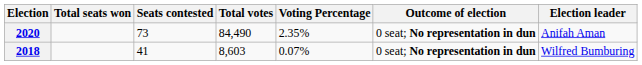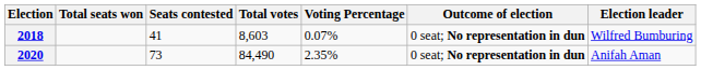rows swapped: 2018 <-> 2020
